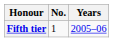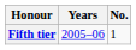columns swapped: No. <-> Years
